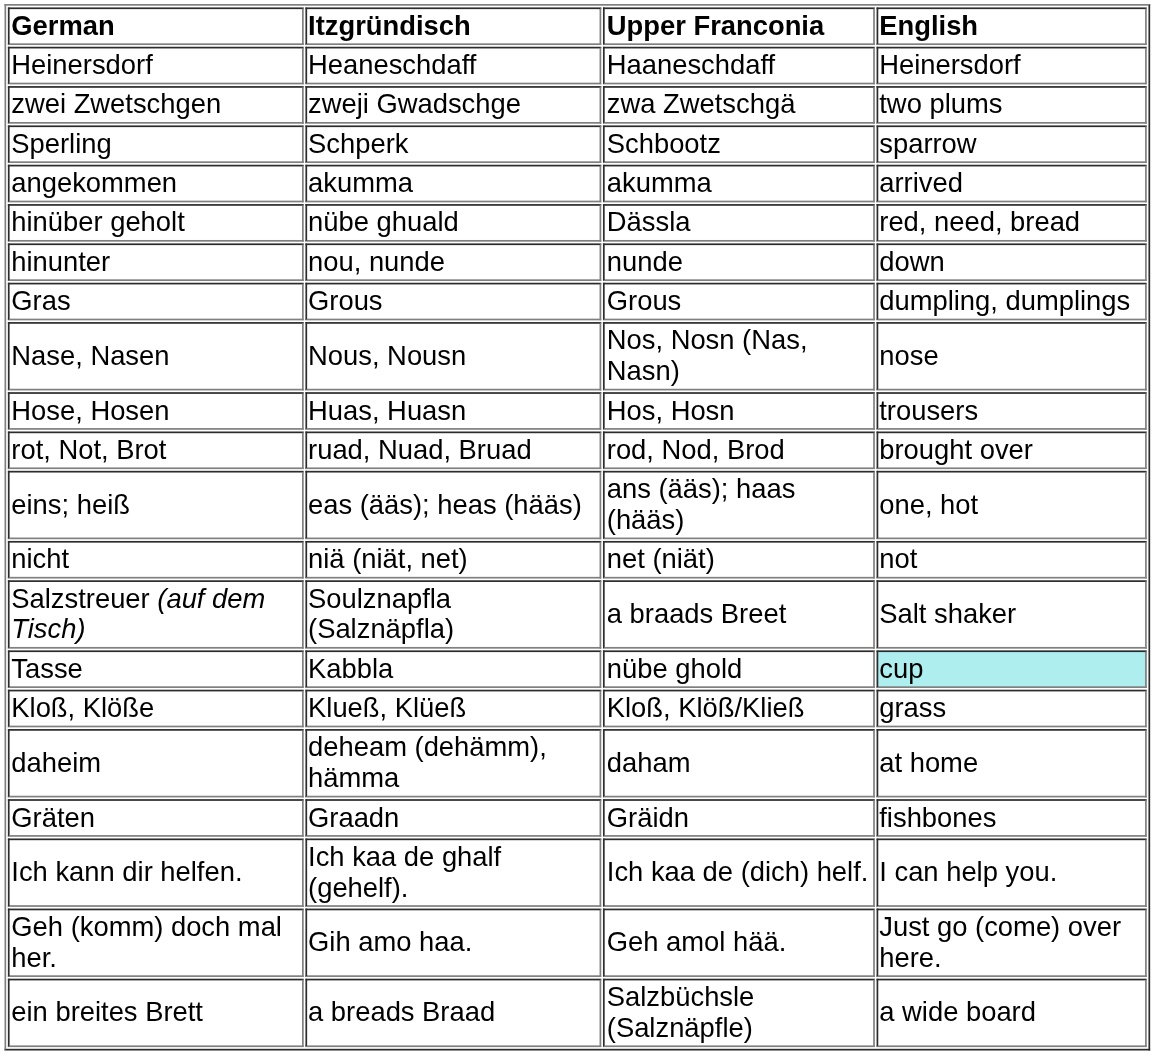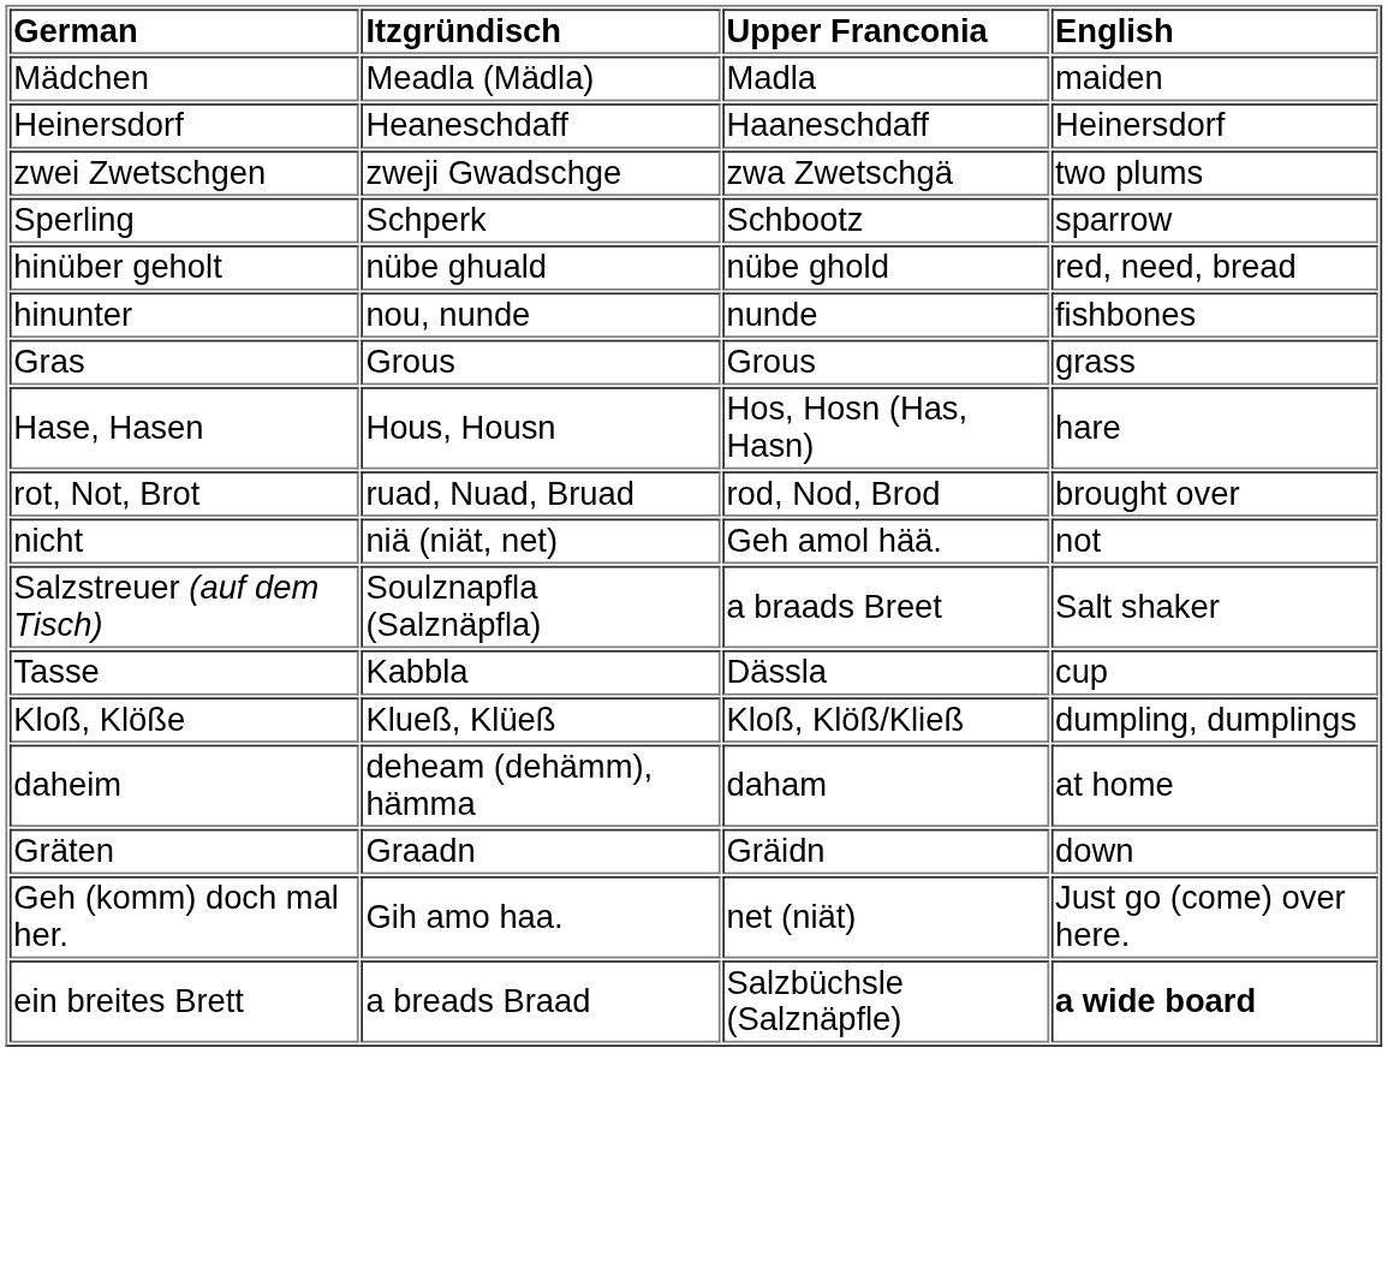+ row: Mädchen | Meadla (Mädla) | Madla | maiden
- row: angekommen | akumma | akumma | arrived
hinüber geholt | Upper Franconia: Dässla -> nübe ghold
hinunter | English: down -> fishbones
Gras | English: dumpling, dumplings -> grass
+ row: Hase, Hasen | Hous, Housn | Hos, Hosn (Has, Hasn) | hare
- row: Nase, Nasen | Nous, Nousn | Nos, Nosn (Nas, Nasn) | nose
- row: Hose, Hosen | Huas, Huasn | Hos, Hosn | trousers
- row: eins; heiß | eas (ääs); heas (hääs) | ans (ääs); haas (hääs) | one, hot
nicht | Upper Franconia: net (niät) -> Geh amol hää.
Tasse | Upper Franconia: nübe ghold -> Dässla
Tasse | English: paleturquoise background -> no background
Kloß, Klöße | English: grass -> dumpling, dumplings
Gräten | English: fishbones -> down
- row: Ich kann dir helfen. | Ich kaa de ghalf (gehelf). | Ich kaa de (dich) helf. | I can help you.
Geh (komm) doch mal her. | Upper Franconia: Geh amol hää. -> net (niät)
ein breites Brett | English: normal -> bold
